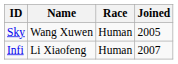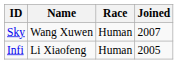Sky | Joined: 2005 -> 2007
Infi | Joined: 2007 -> 2005
